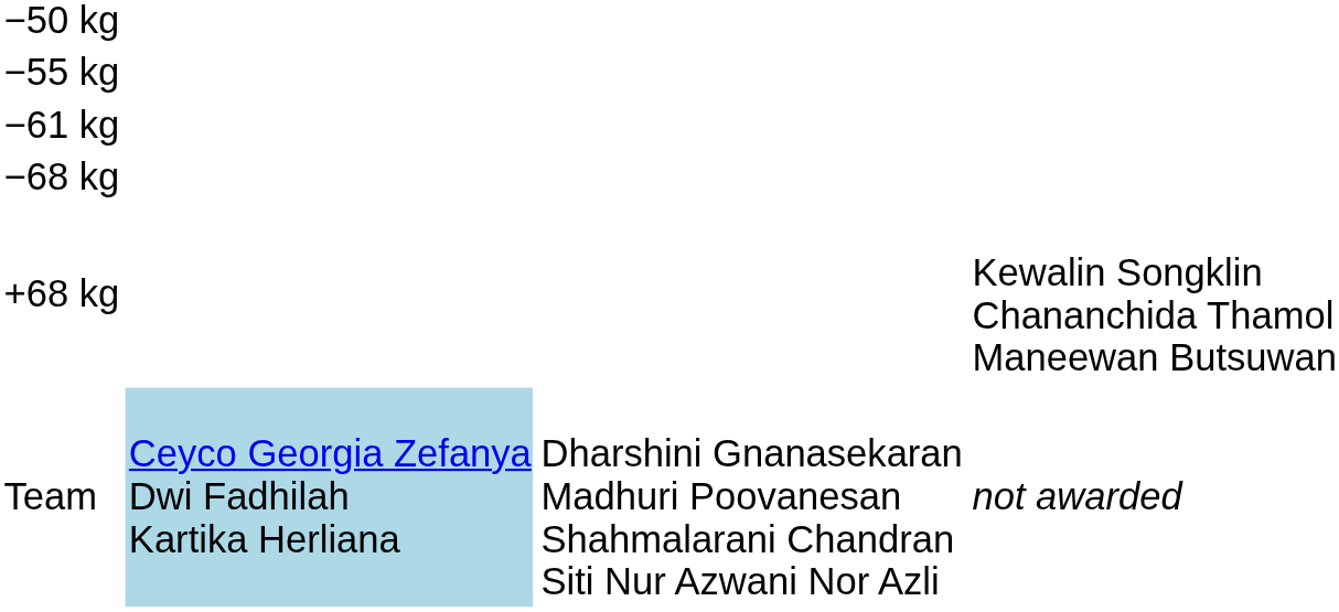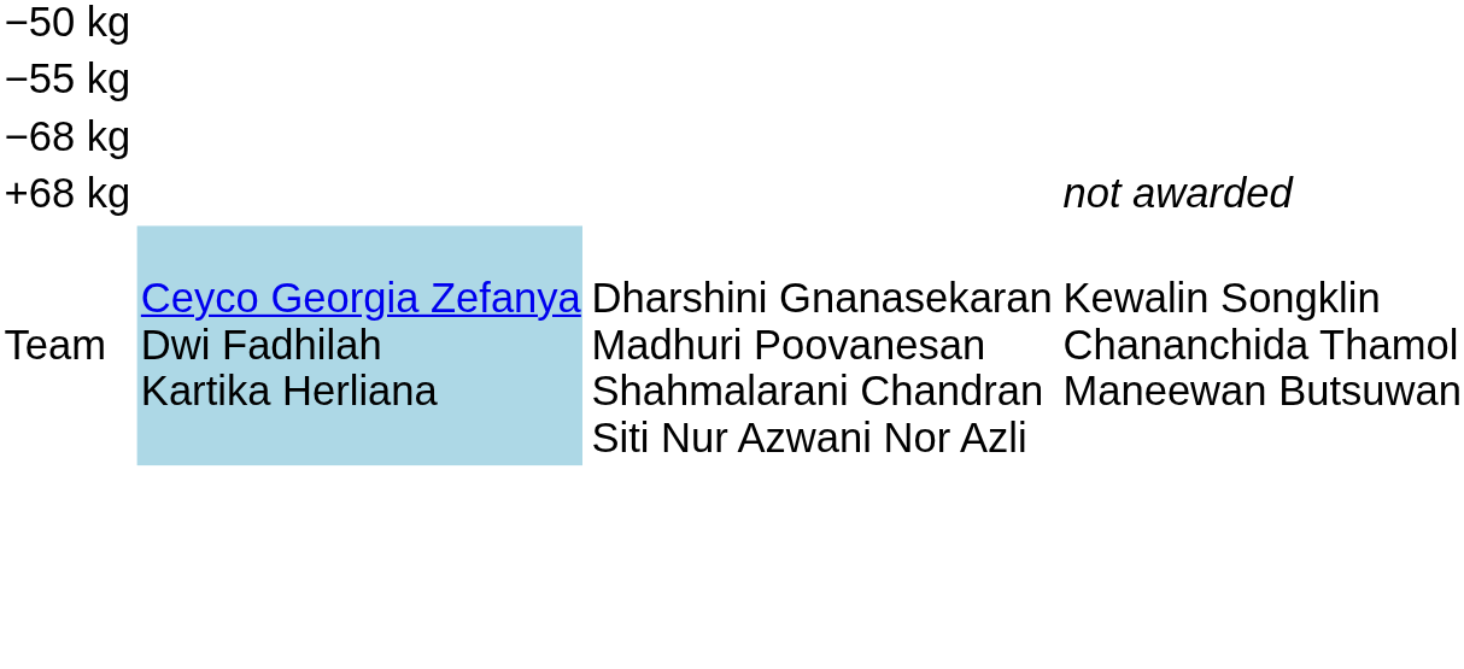- row: −61 kg
+68 kg | column 4: Kewalin Songklin Chananchida Thamol Maneewan Butsuwan -> not awarded
Team | column 4: not awarded -> Kewalin Songklin Chananchida Thamol Maneewan Butsuwan
